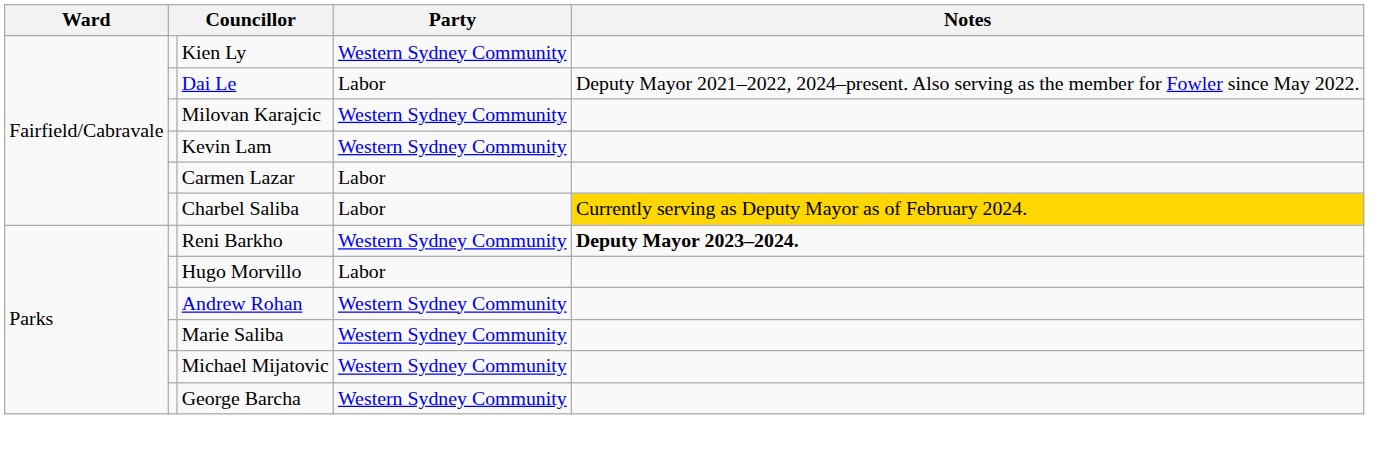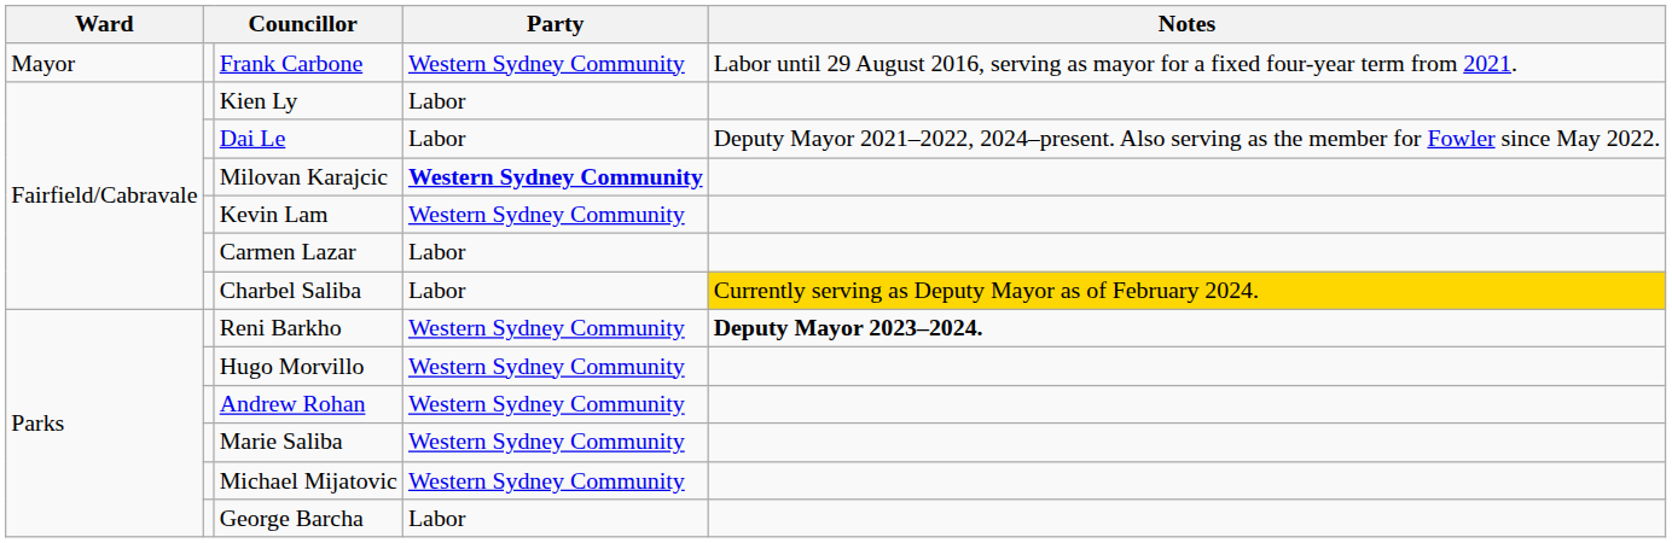+ row: Mayor | Frank Carbone | Western Sydney Community | Labor until 29 August 2016, serving as mayor for a fixed four-year term from 2021.
Kien Ly | Party: Western Sydney Community -> Labor
Milovan Karajcic | Party: normal -> bold
Hugo Morvillo | Party: Labor -> Western Sydney Community
George Barcha | Party: Western Sydney Community -> Labor
